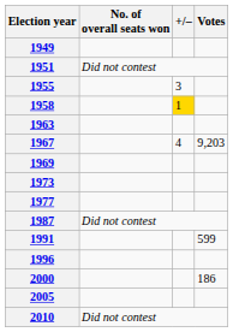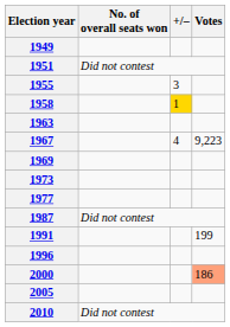1967 | Votes: 9,203 -> 9,223
1991 | Votes: 599 -> 199
2000 | Votes: no background -> lightsalmon background
